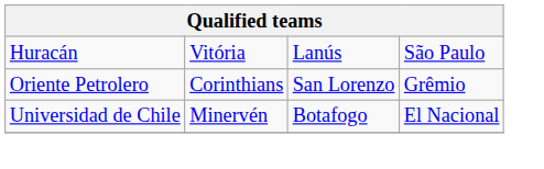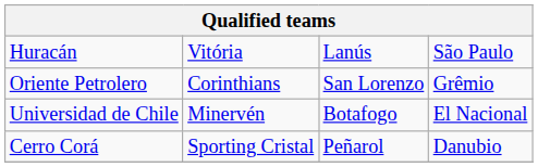+ row: Cerro Corá | Sporting Cristal | Peñarol | Danubio
